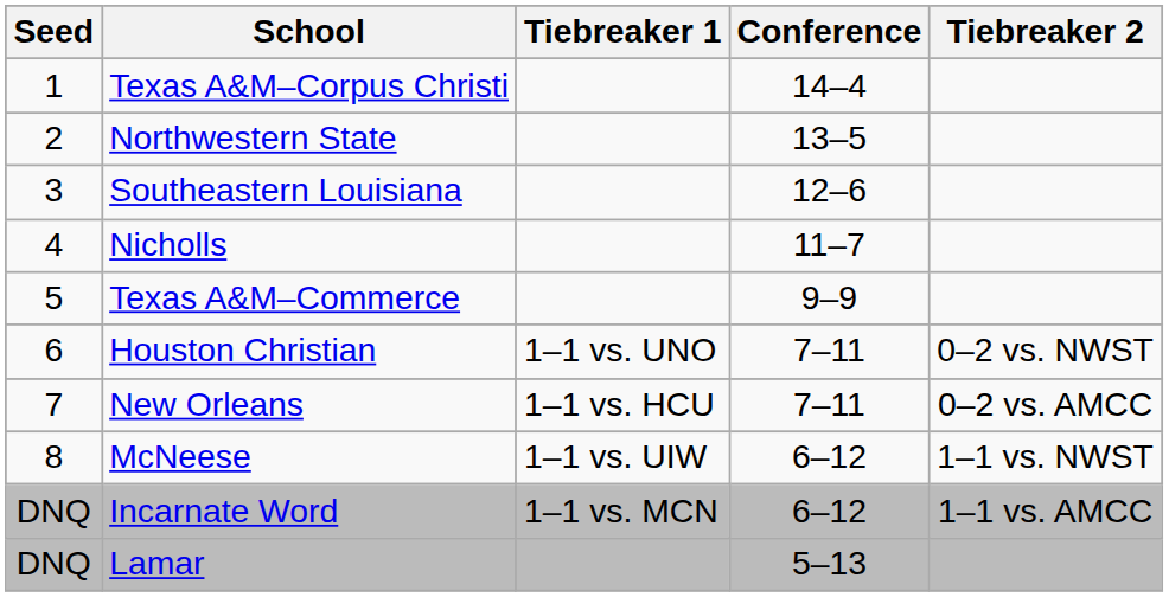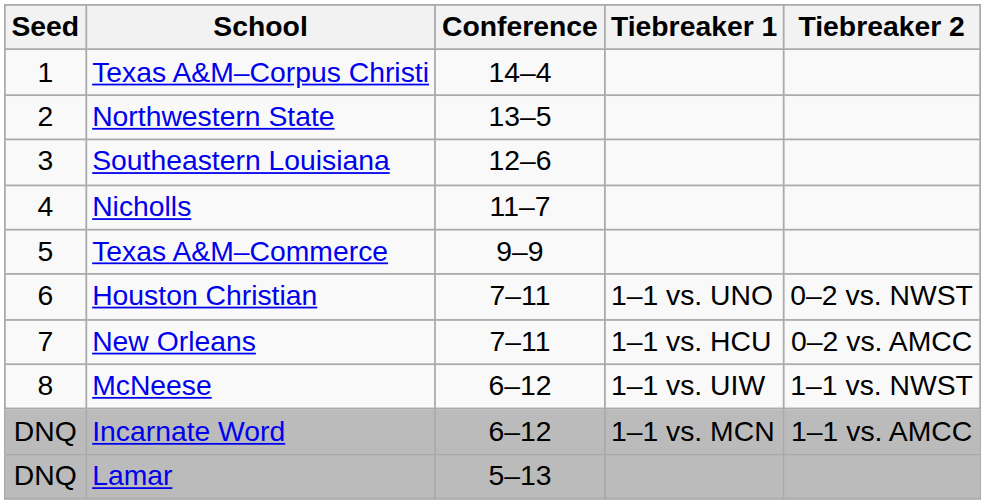columns swapped: Conference <-> Tiebreaker 1
